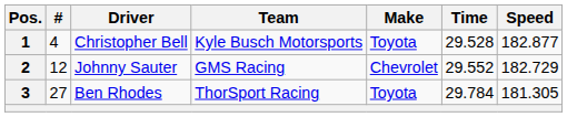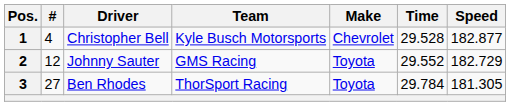1 | Make: Toyota -> Chevrolet
2 | Make: Chevrolet -> Toyota
